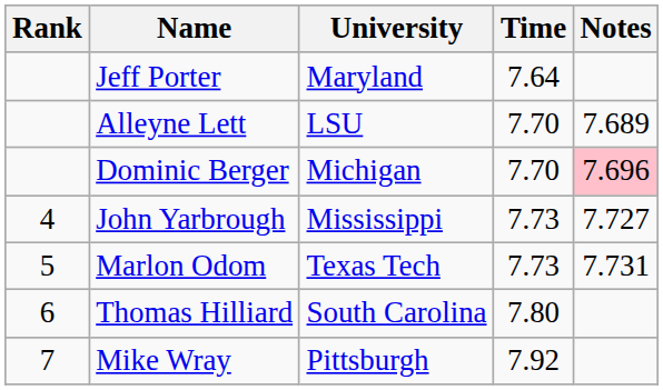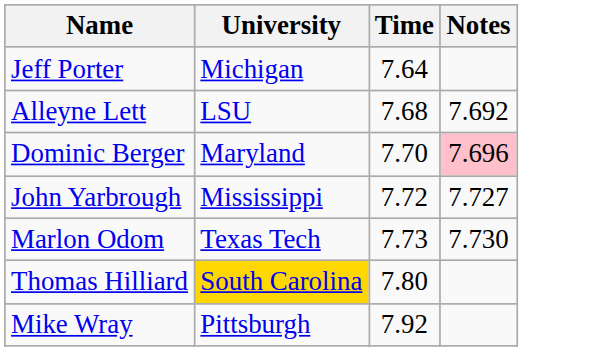- column: Rank | 4 | 5 | 6 | 7
Jeff Porter | University: Maryland -> Michigan
Alleyne Lett | Time: 7.70 -> 7.68
Alleyne Lett | Notes: 7.689 -> 7.692
Dominic Berger | University: Michigan -> Maryland
John Yarbrough | Time: 7.73 -> 7.72
Marlon Odom | Notes: 7.731 -> 7.730
Thomas Hilliard | University: no background -> gold background
